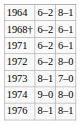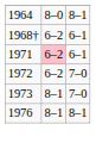1964 | column 2: 6–2 -> 8–0
1971 | column 2: no background -> pink background
1972 | column 3: 8–0 -> 7–0
- row: 1974 | 9–0 | 8–0
